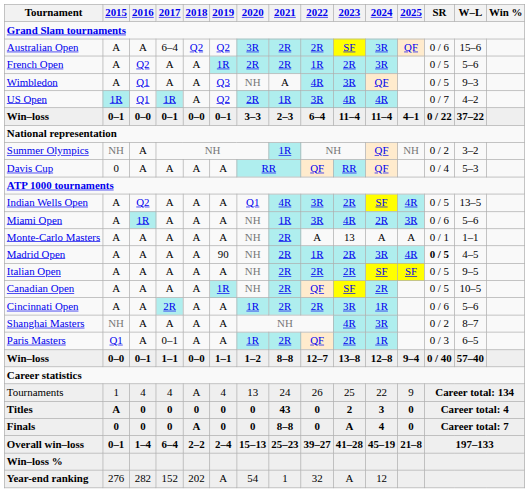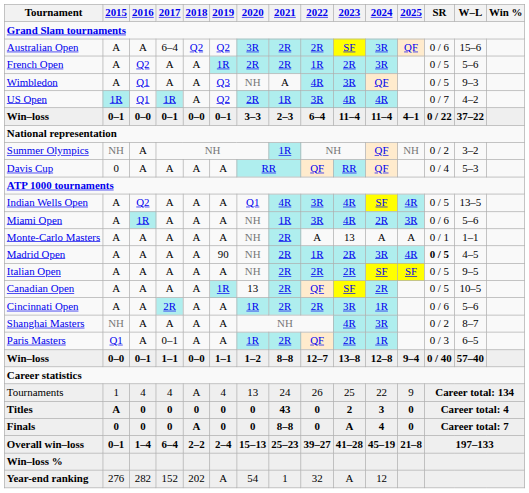Indian Wells Open | 2023: 2R -> 4R
Canadian Open | 2020: NH -> 13
